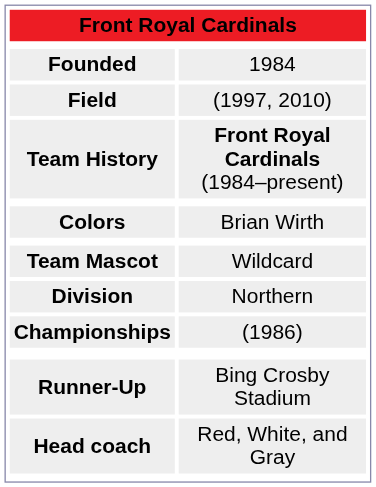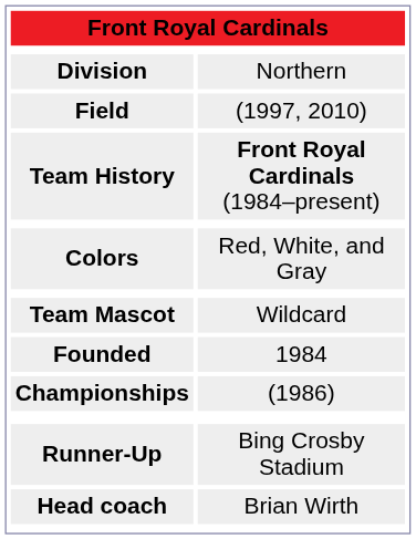rows swapped: Founded <-> Division
Colors | column 2: Brian Wirth -> Red, White, and Gray
Head coach | column 2: Red, White, and Gray -> Brian Wirth
